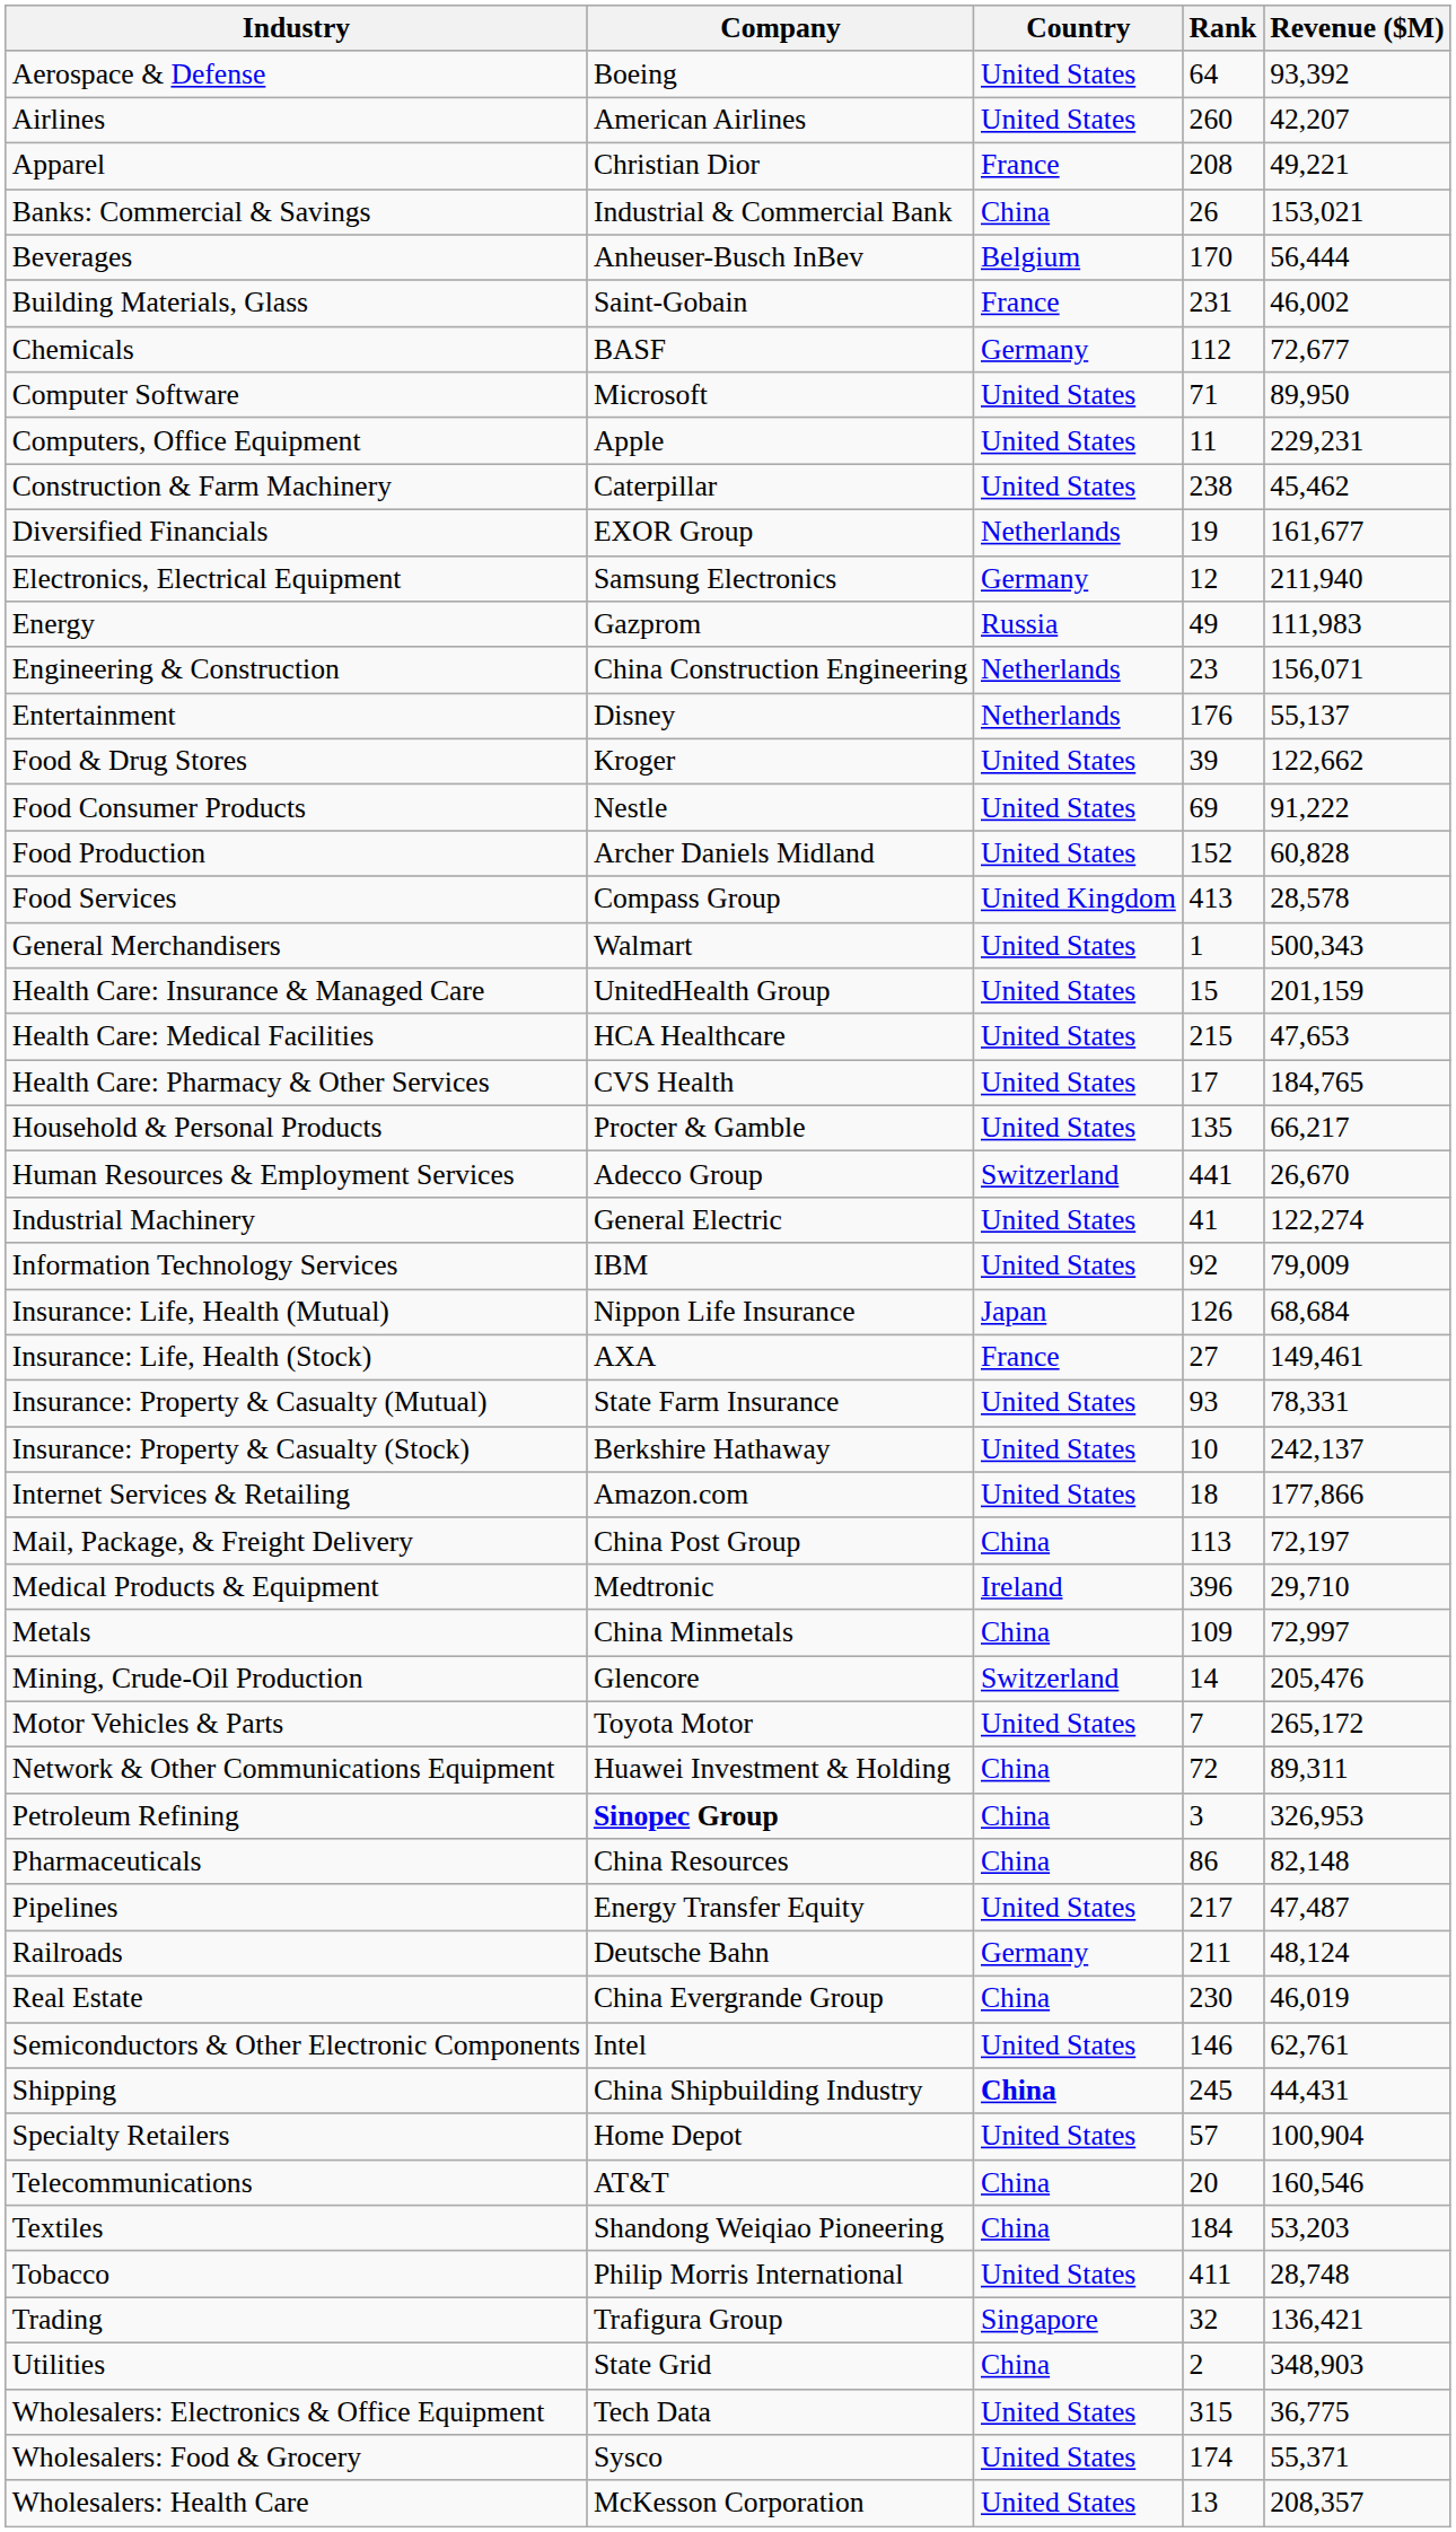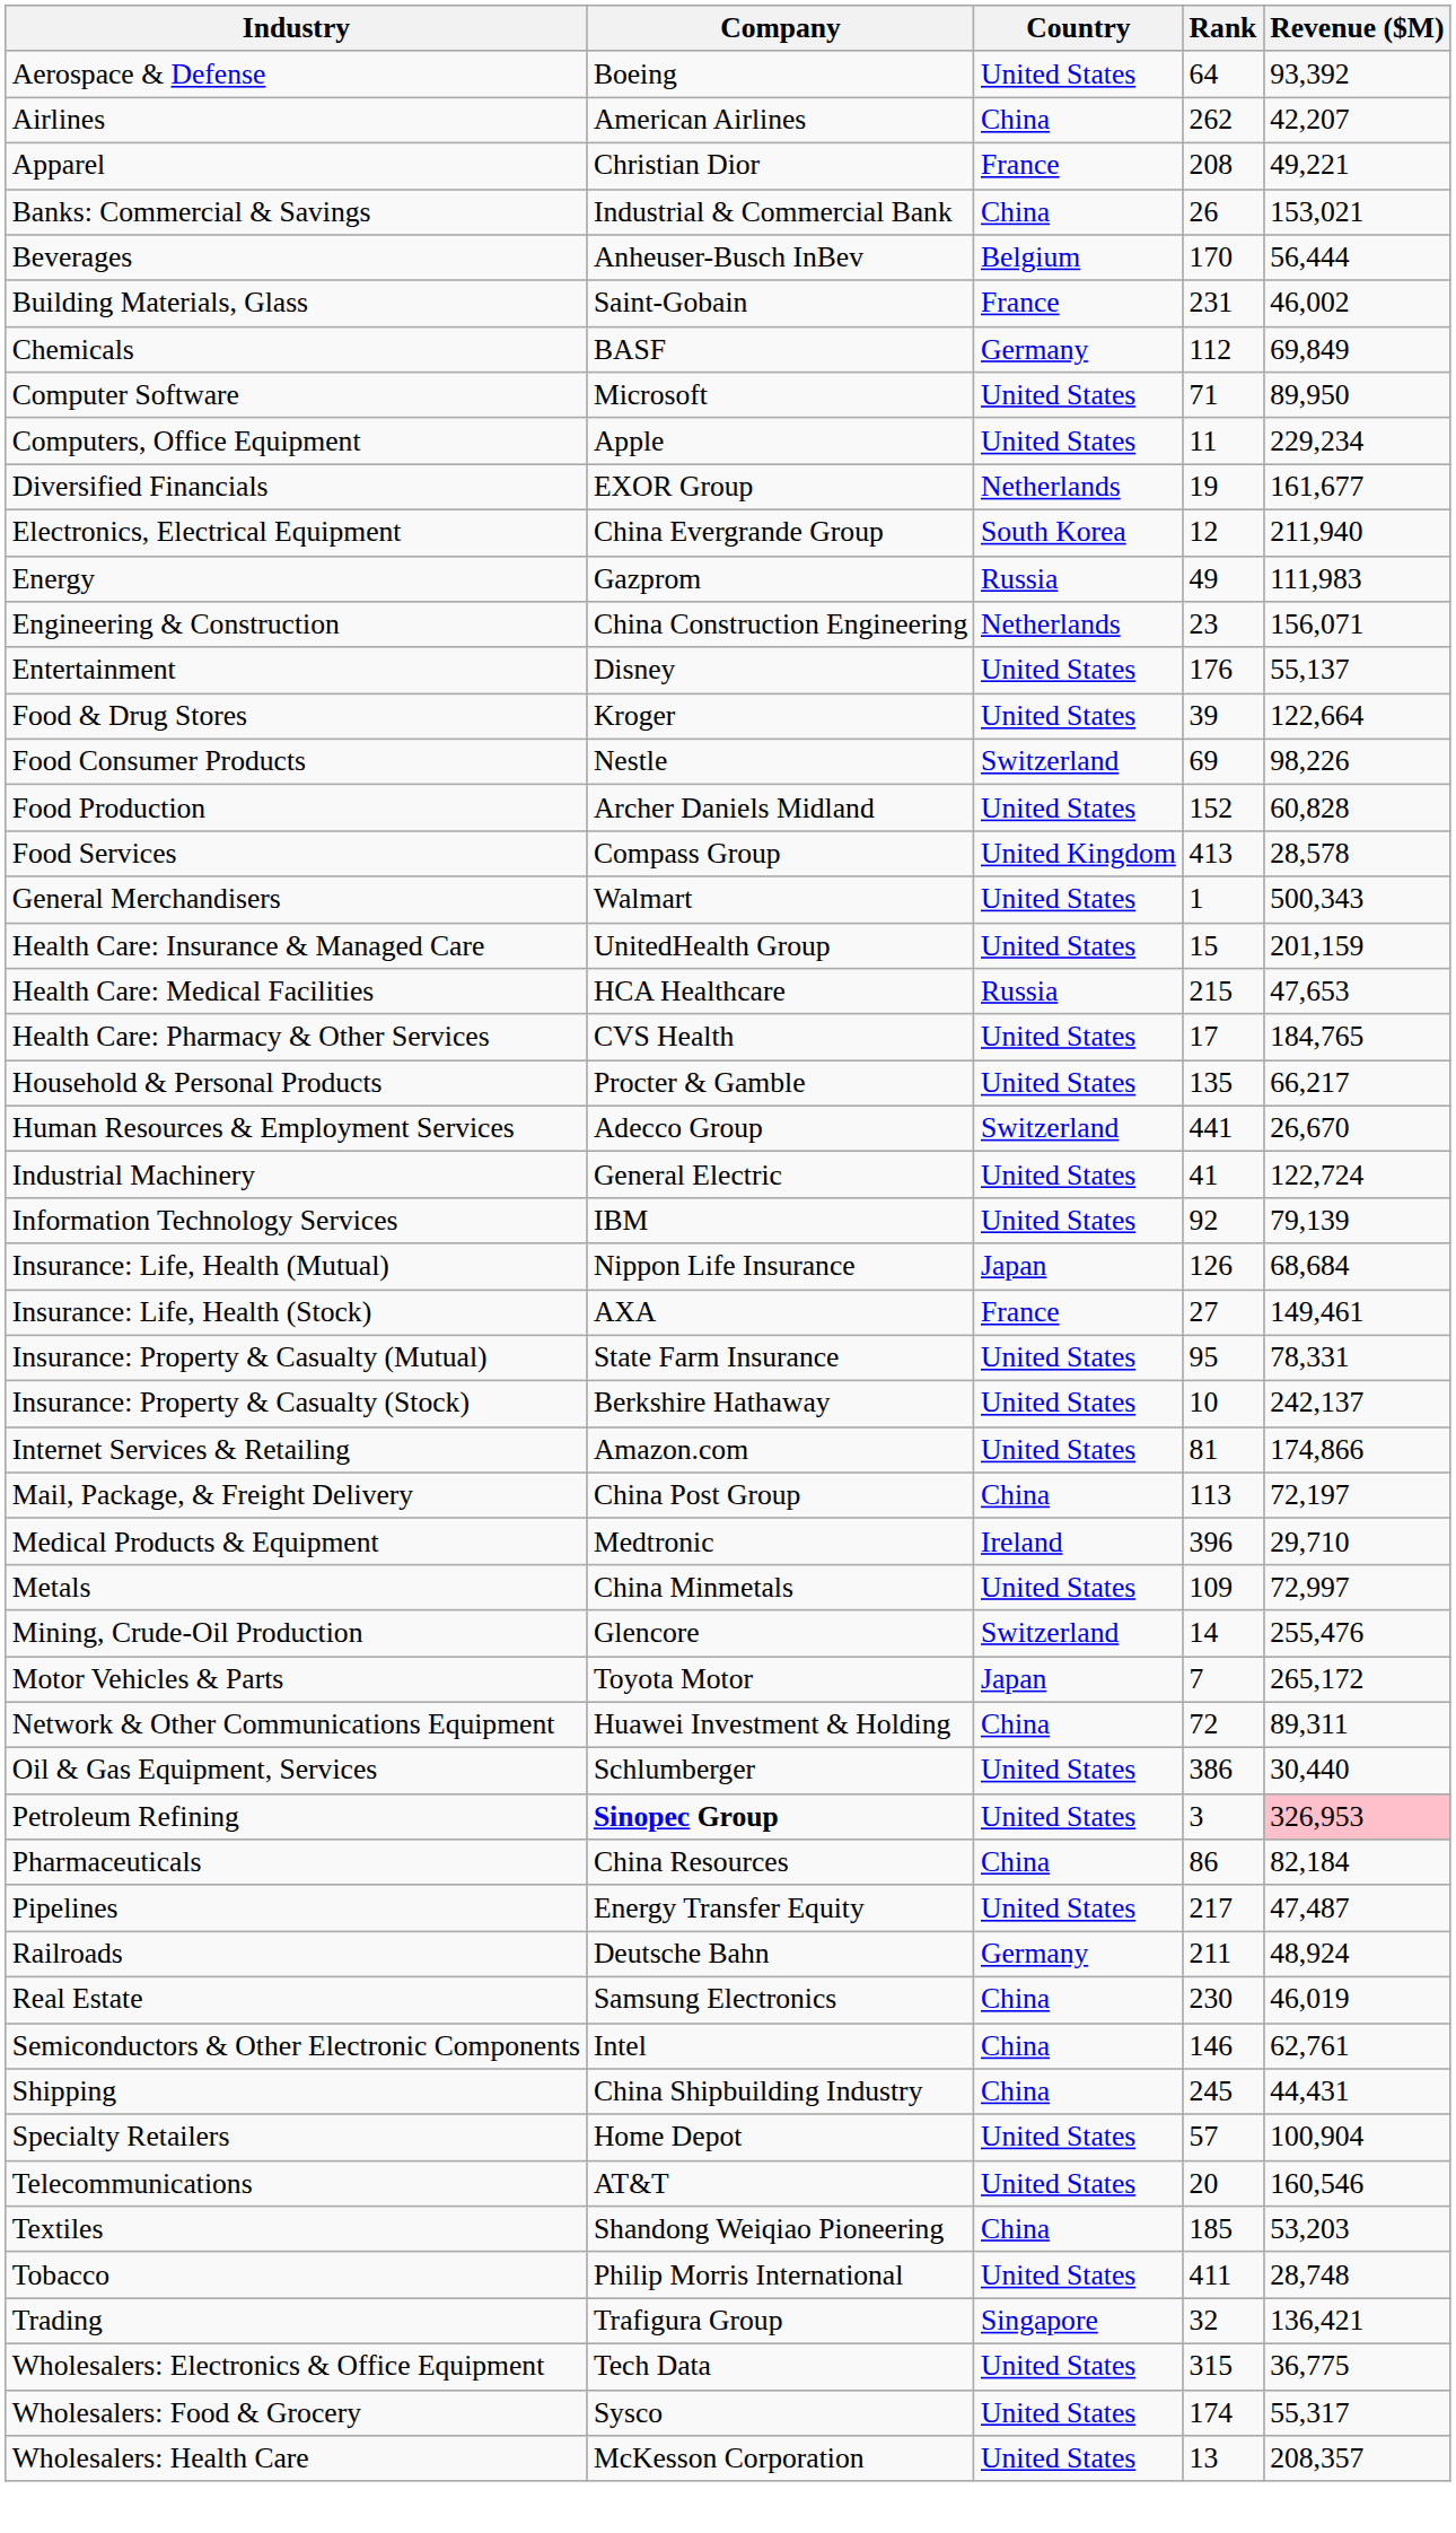Airlines | Country: United States -> China
Airlines | Rank: 260 -> 262
Chemicals | Revenue ($M): 72,677 -> 69,849
Computers, Office Equipment | Revenue ($M): 229,231 -> 229,234
- row: Construction & Farm Machinery | Caterpillar | United States | 238 | 45,462
Electronics, Electrical Equipment | Company: Samsung Electronics -> China Evergrande Group
Electronics, Electrical Equipment | Country: Germany -> South Korea
Entertainment | Country: Netherlands -> United States
Food & Drug Stores | Revenue ($M): 122,662 -> 122,664
Food Consumer Products | Country: United States -> Switzerland
Food Consumer Products | Revenue ($M): 91,222 -> 98,226
Health Care: Medical Facilities | Country: United States -> Russia
Industrial Machinery | Revenue ($M): 122,274 -> 122,724
Information Technology Services | Revenue ($M): 79,009 -> 79,139
Insurance: Property & Casualty (Mutual) | Rank: 93 -> 95
Internet Services & Retailing | Rank: 18 -> 81
Internet Services & Retailing | Revenue ($M): 177,866 -> 174,866
Metals | Country: China -> United States
Mining, Crude-Oil Production | Revenue ($M): 205,476 -> 255,476
Motor Vehicles & Parts | Country: United States -> Japan
+ row: Oil & Gas Equipment, Services | Schlumberger | United States | 386 | 30,440
Petroleum Refining | Country: China -> United States
Petroleum Refining | Revenue ($M): no background -> pink background
Pharmaceuticals | Revenue ($M): 82,148 -> 82,184
Railroads | Revenue ($M): 48,124 -> 48,924
Real Estate | Company: China Evergrande Group -> Samsung Electronics
Semiconductors & Other Electronic Components | Country: United States -> China
Shipping | Country: bold -> normal
Telecommunications | Country: China -> United States
Textiles | Rank: 184 -> 185
- row: Utilities | State Grid | China | 2 | 348,903
Wholesalers: Food & Grocery | Revenue ($M): 55,371 -> 55,317
